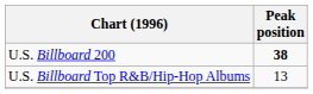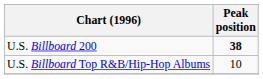U.S. Billboard Top R&B/Hip-Hop Albums | Peak position: 13 -> 10
